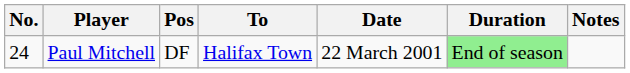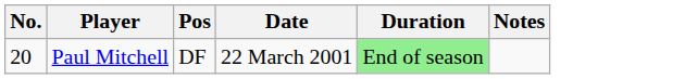- column: To | Halifax Town
Paul Mitchell | No.: 24 -> 20
